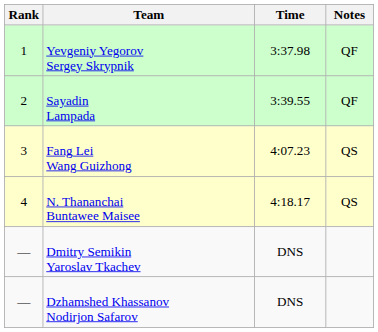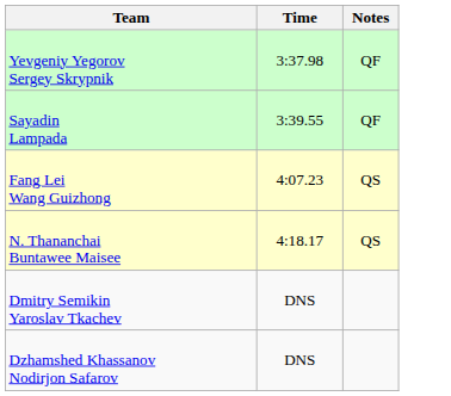- column: Rank | 1 | 2 | 3 | 4 | — | —
